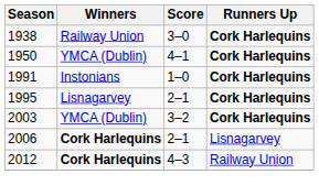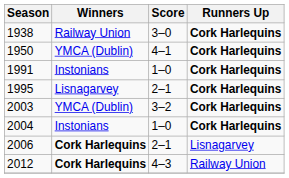+ row: 2004 | Instonians | 1–0 | Cork Harlequins
